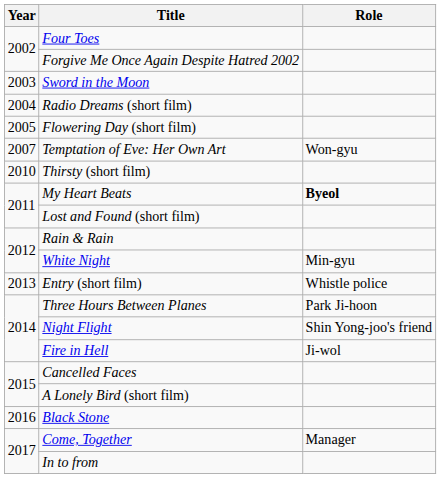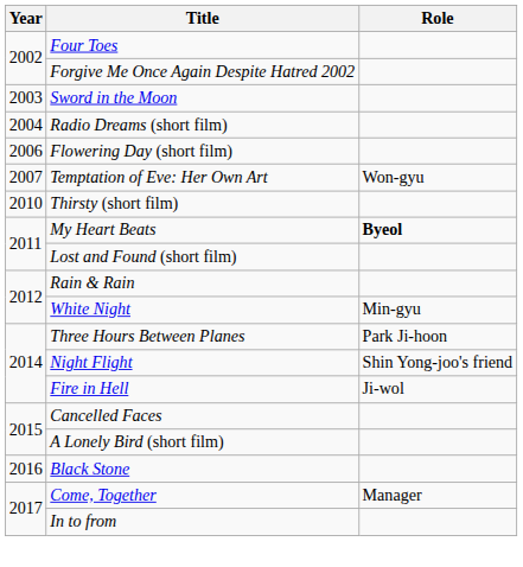Flowering Day (short film) | Year: 2005 -> 2006
- row: 2013 | Entry (short film) | Whistle police
